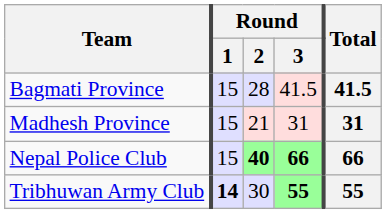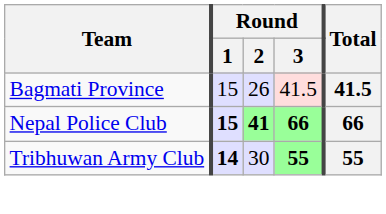Bagmati Province | Round / 2: 28 -> 26
- row: Madhesh Province | 15 | 21 | 31 | 31
Nepal Police Club | Round / 1: normal -> bold
Nepal Police Club | Round / 2: 40 -> 41
